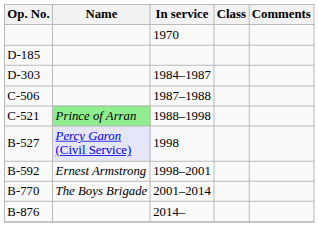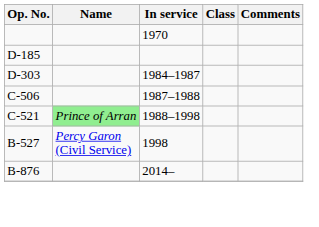B-527 | Name: lavender background -> no background
- row: B-592 | Ernest Armstrong | 1998–2001
- row: B-770 | The Boys Brigade | 2001–2014
